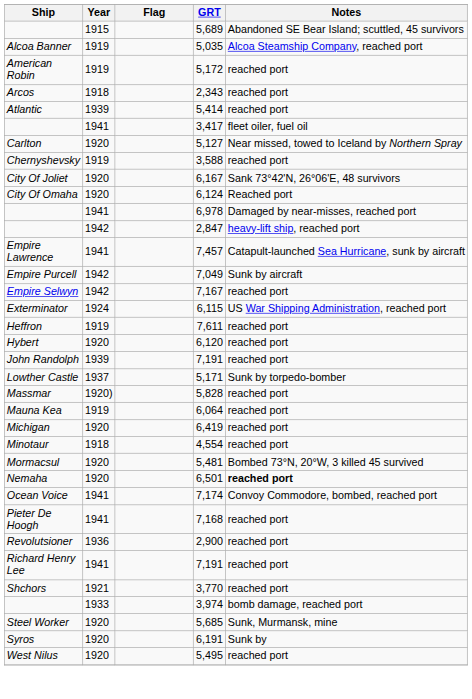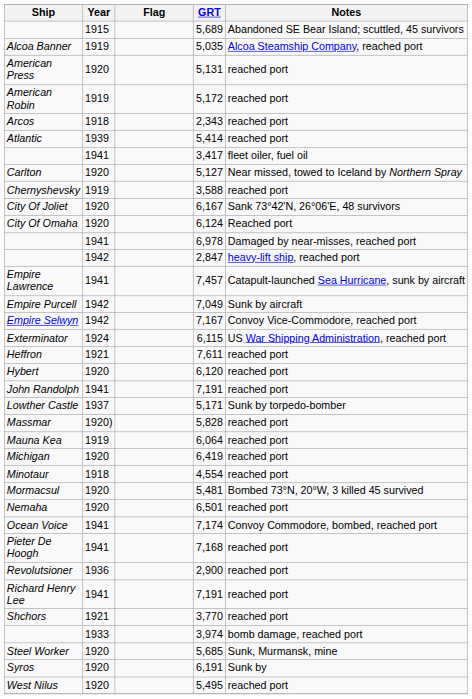+ row: American Press | 1920 | 5,131 | reached port
7,167 | Notes: reached port -> Convoy Vice-Commodore, reached port
7,611 | Year: 1919 -> 1921
John Randolph / 7,191 | Year: 1939 -> 1941
6,501 | Notes: bold -> normal
